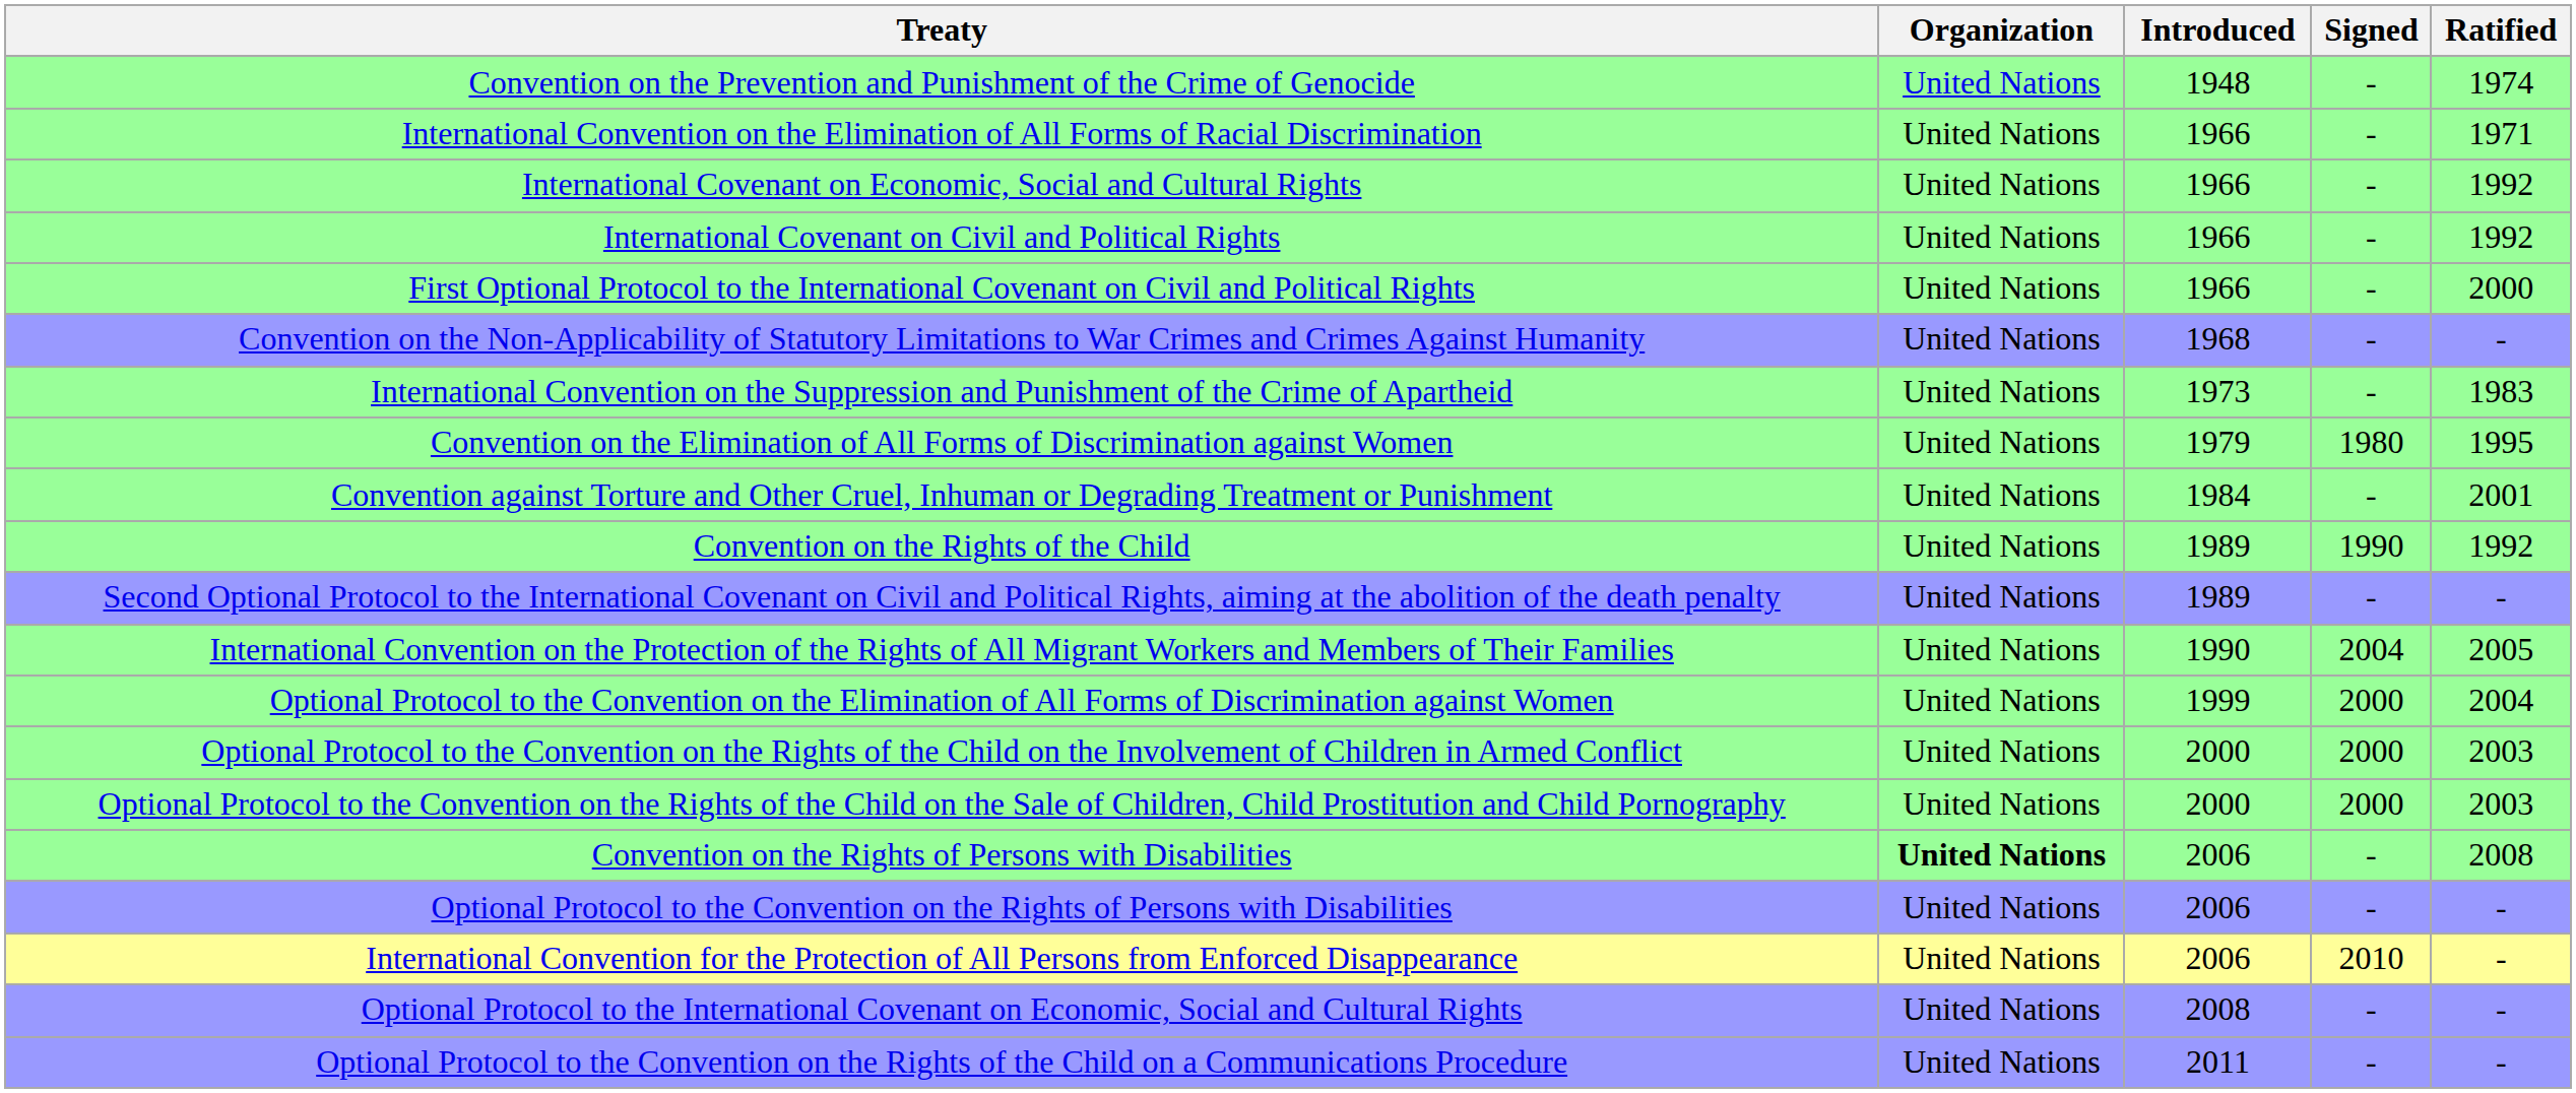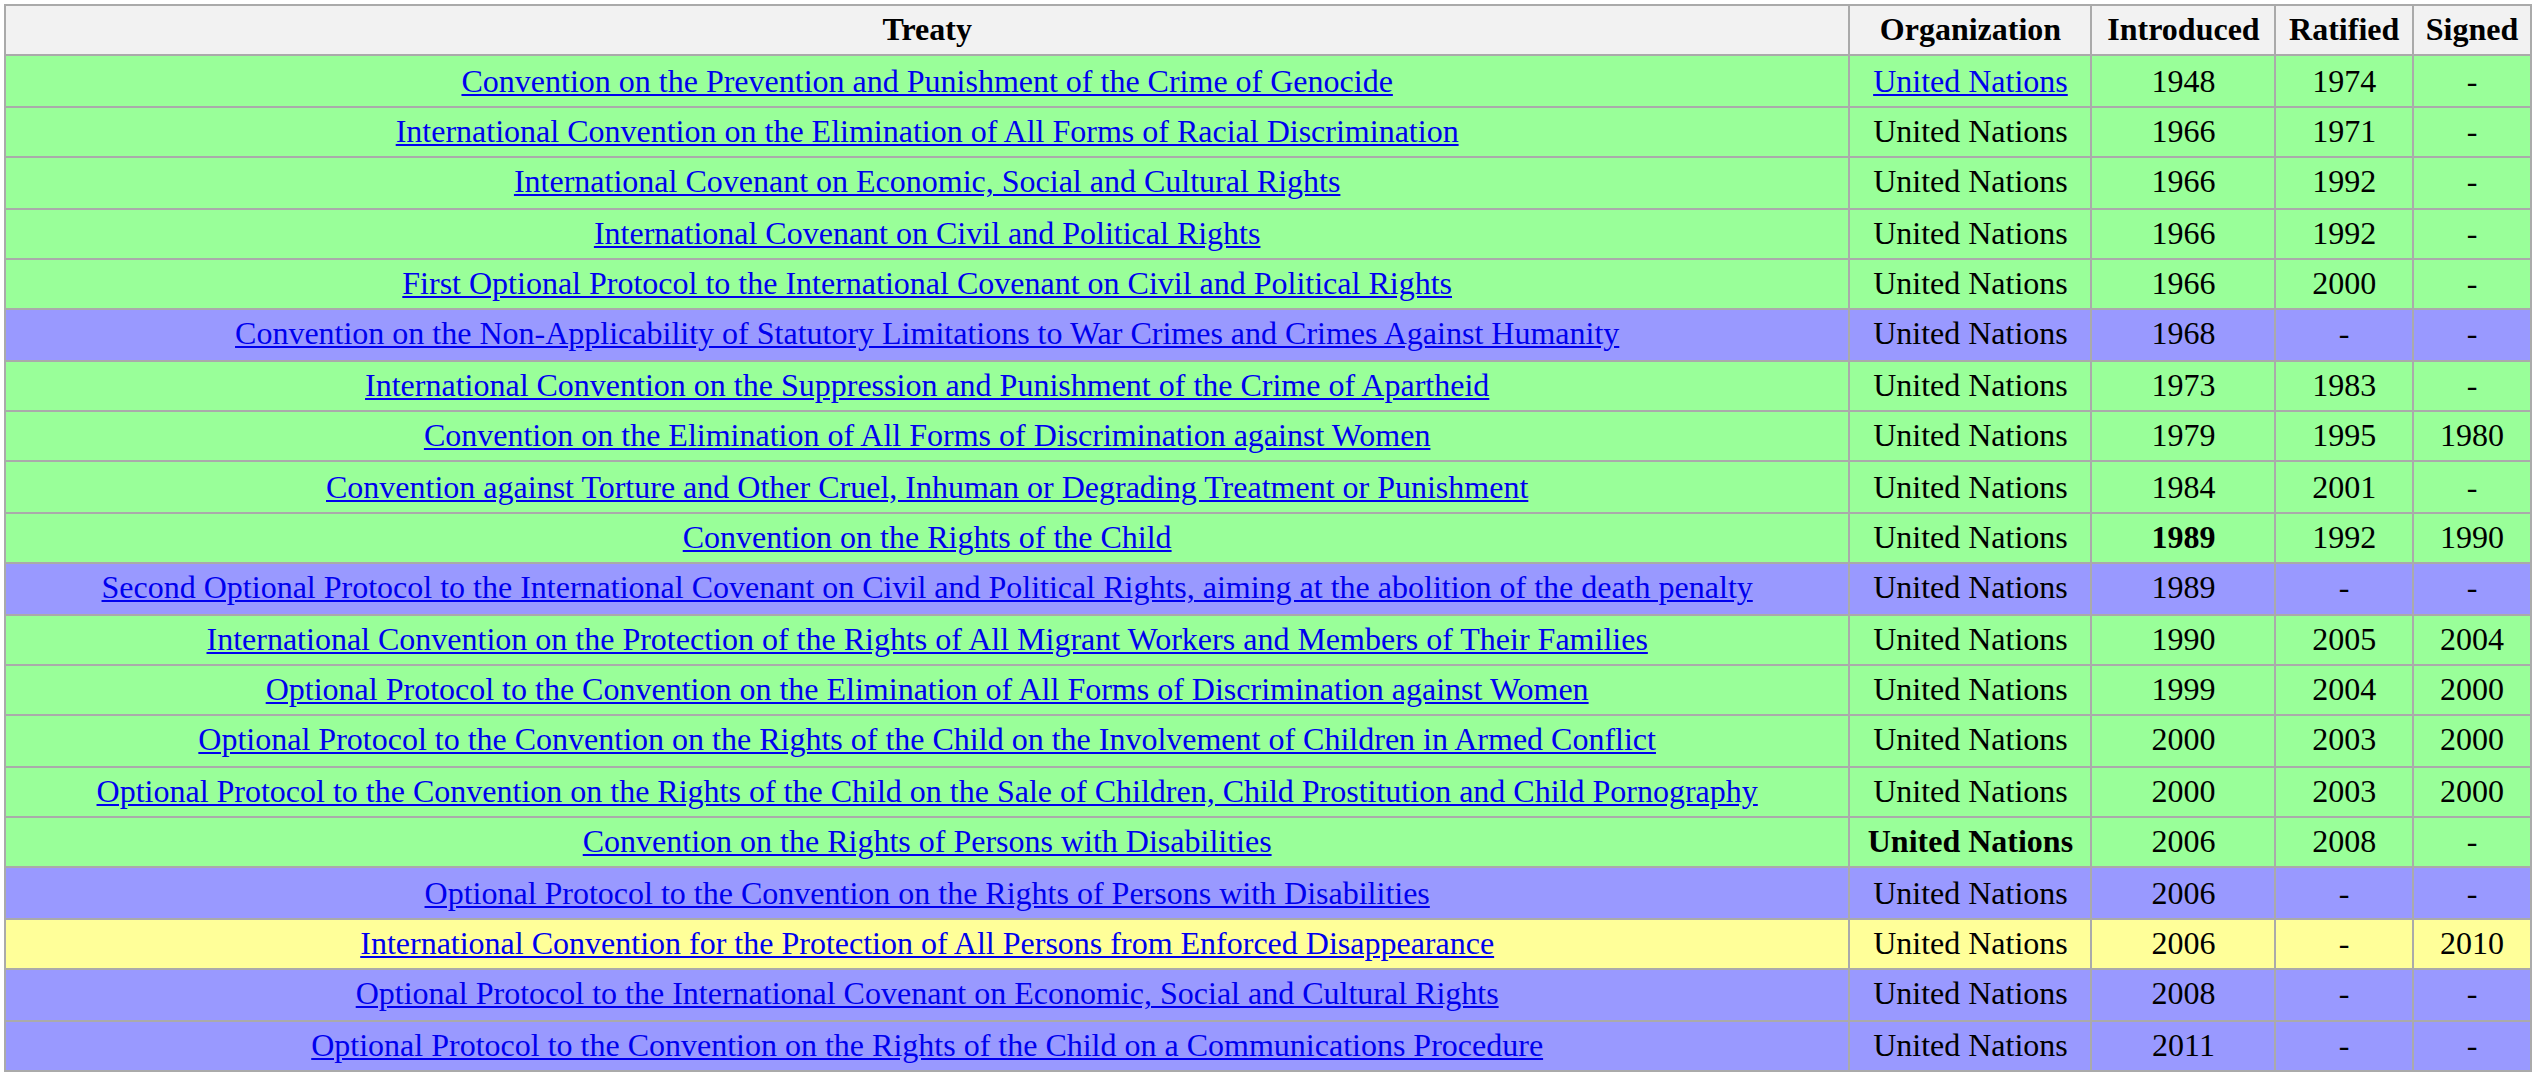columns swapped: Signed <-> Ratified
Convention on the Rights of the Child | Introduced: normal -> bold
